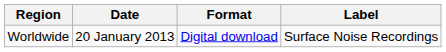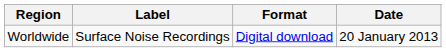columns swapped: Date <-> Label
